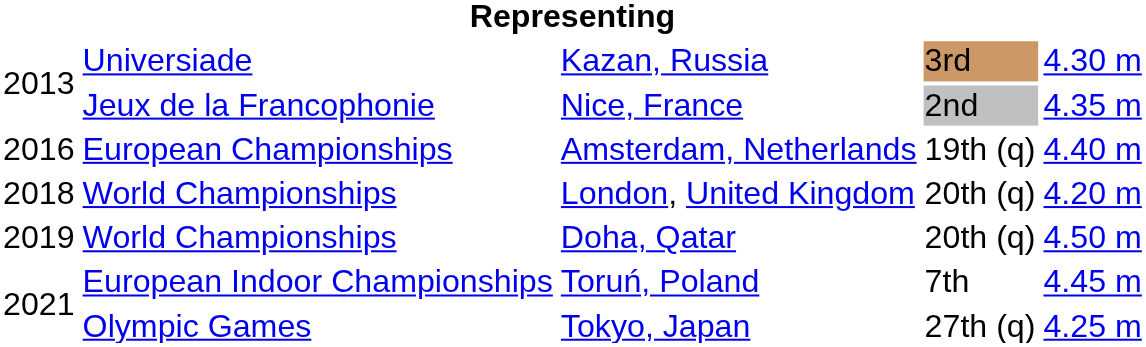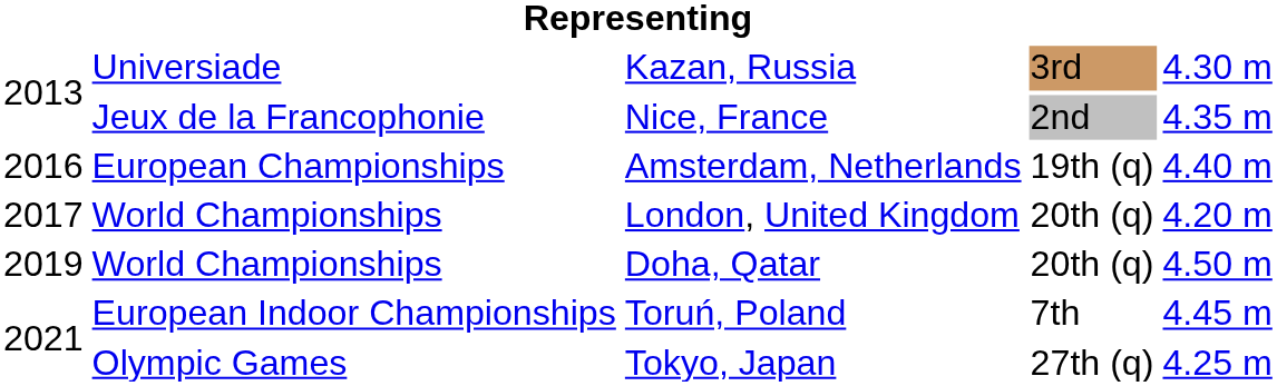London, United Kingdom | column 1: 2018 -> 2017
